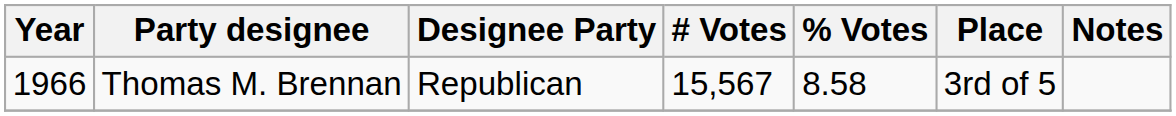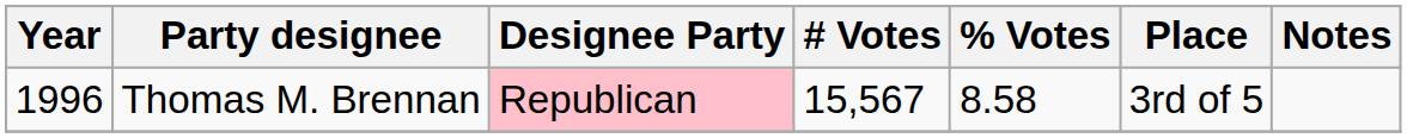Thomas M. Brennan | Year: 1966 -> 1996
Thomas M. Brennan | Designee Party: no background -> pink background
